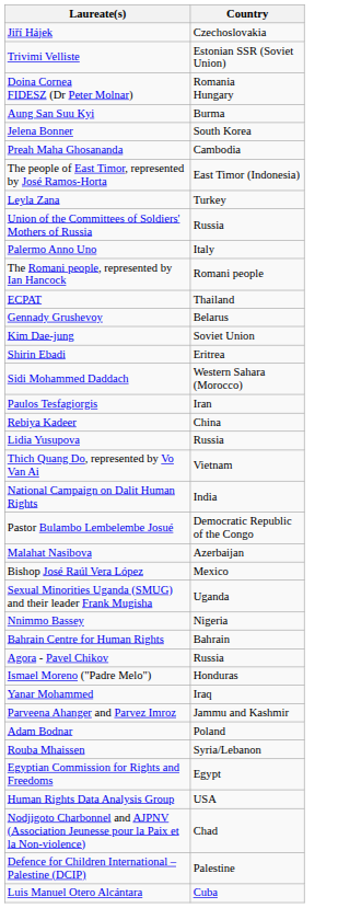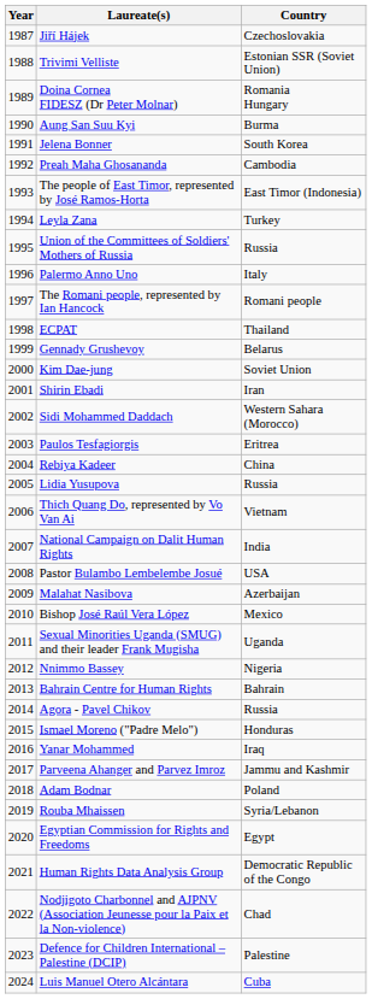+ column: Year | 1987 | 1988 | 1989 | 1990 | 1991 | 1992 | 1993 | 1994 | 1995 | 1996 | 1997 | 1998 | 1999 | 2000 | 2001 | 2002 | 2003 | 2004 | 2005 | 2006 | 2007 | 2008 | 2009 | 2010 | 2011 | 2012 | 2013 | 2014 | 2015 | 2016 | 2017 | 2018 | 2019 | 2020 | 2021 | 2022 | 2023 | 2024
Shirin Ebadi | Country: Eritrea -> Iran
Paulos Tesfagiorgis | Country: Iran -> Eritrea
Pastor Bulambo Lembelembe Josué | Country: Democratic Republic of the Congo -> USA
Human Rights Data Analysis Group | Country: USA -> Democratic Republic of the Congo
